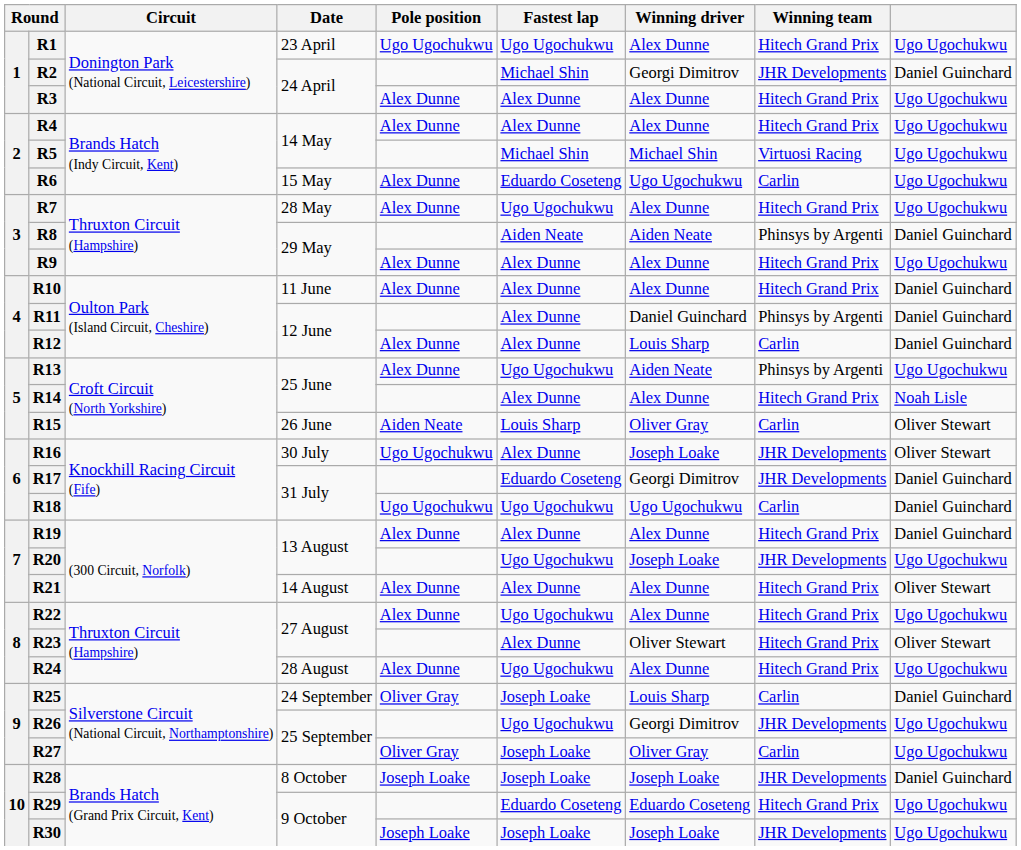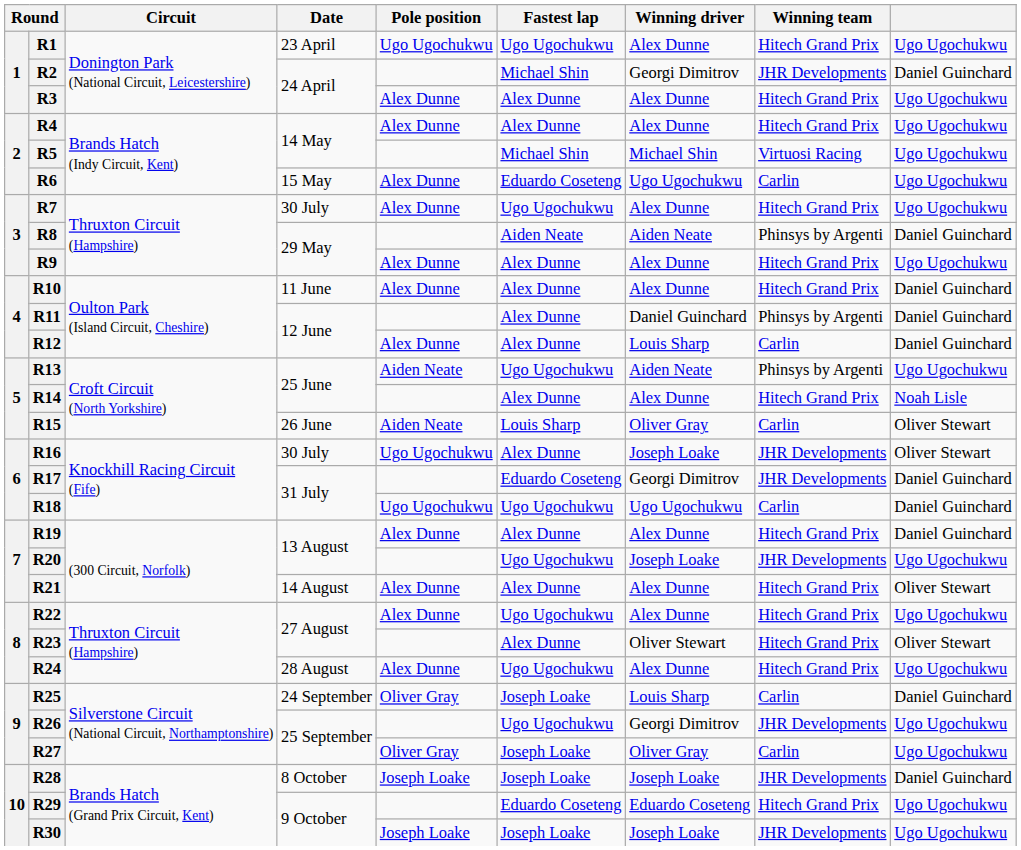R7 | Date: 28 May -> 30 July
R13 | Pole position: Alex Dunne -> Aiden Neate
